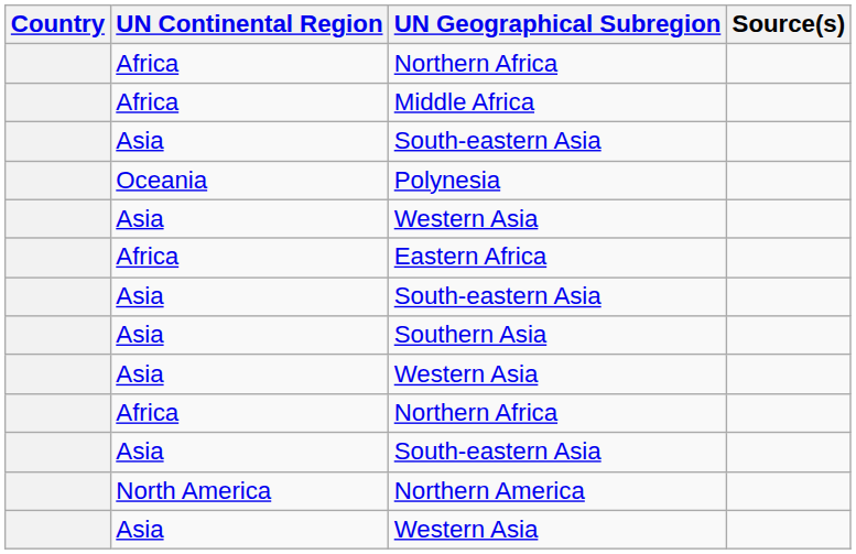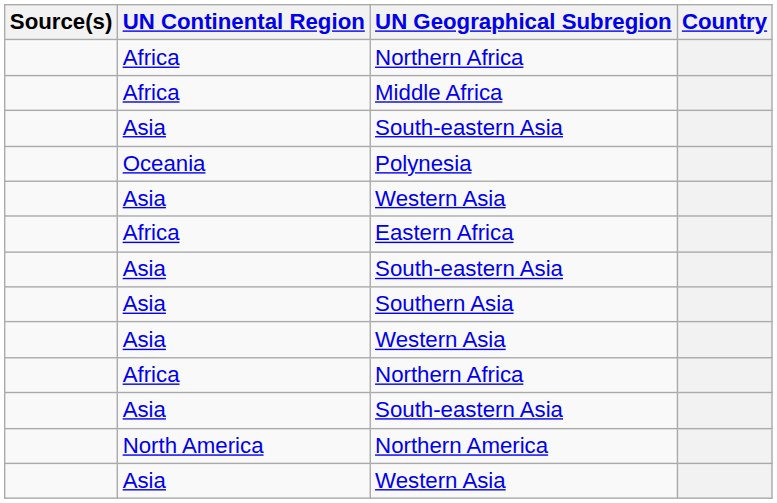columns swapped: Country <-> Source(s)
